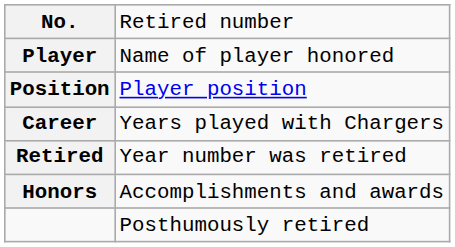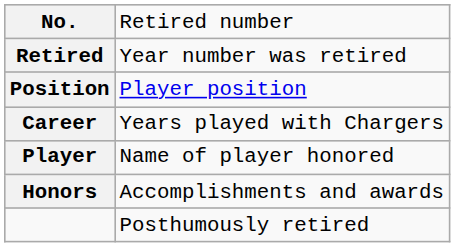rows swapped: Player <-> Retired
